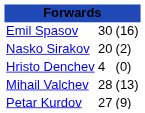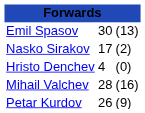Emil Spasov | column 3: (16) -> (13)
Nasko Sirakov | column 2: 20 -> 17
Mihail Valchev | column 3: (13) -> (16)
Petar Kurdov | column 2: 27 -> 26
